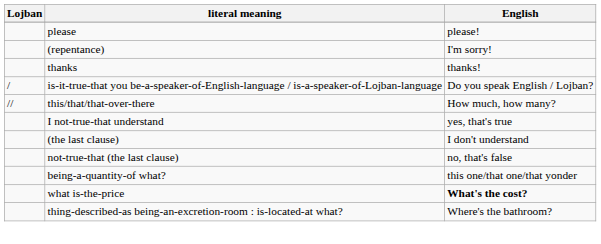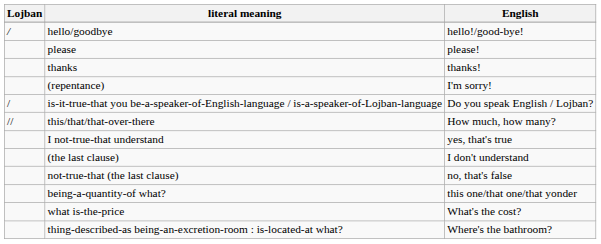+ row: / | hello/goodbye | hello!/good-bye!
rows swapped: thanks <-> (repentance)
what is-the-price | English: bold -> normal
